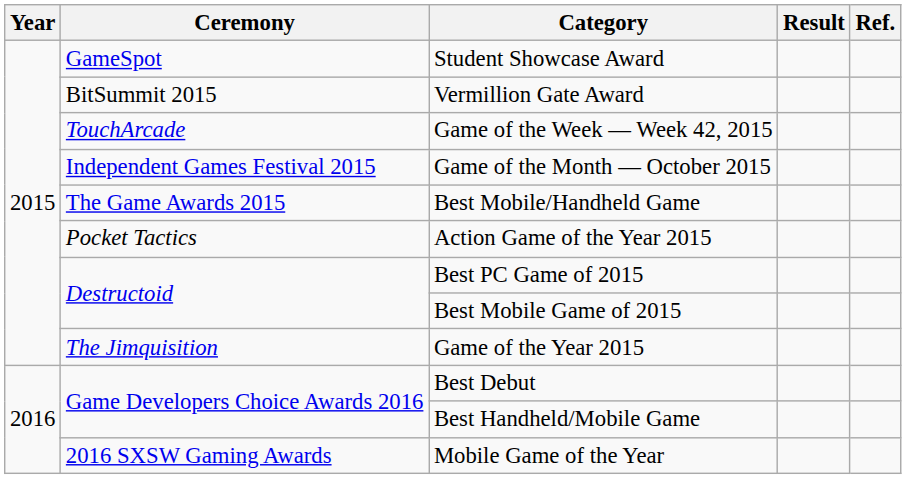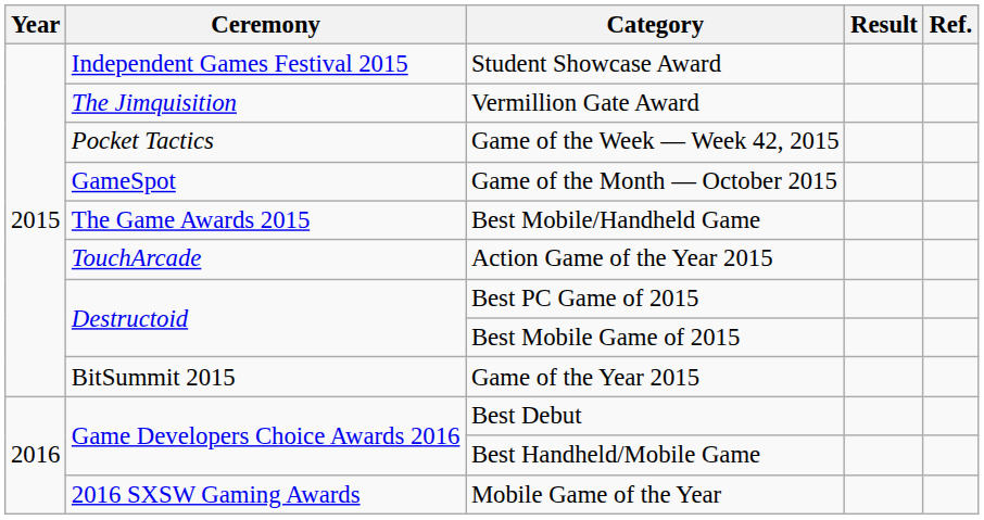Student Showcase Award | Ceremony: GameSpot -> Independent Games Festival 2015
Vermillion Gate Award | Ceremony: BitSummit 2015 -> The Jimquisition
Game of the Week — Week 42, 2015 | Ceremony: TouchArcade -> Pocket Tactics
Game of the Month — October 2015 | Ceremony: Independent Games Festival 2015 -> GameSpot
Action Game of the Year 2015 | Ceremony: Pocket Tactics -> TouchArcade
Game of the Year 2015 | Ceremony: The Jimquisition -> BitSummit 2015
